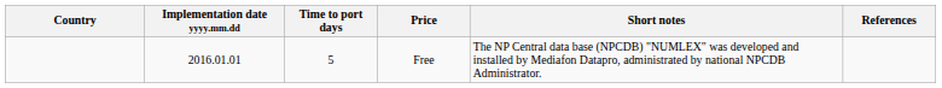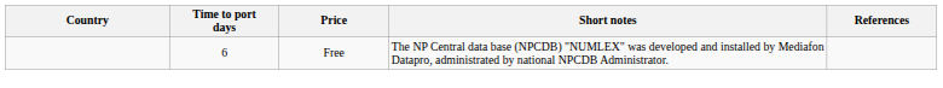- column: Implementation date yyyy.mm.dd | 2016.01.01
Free | Time to port days: 5 -> 6
